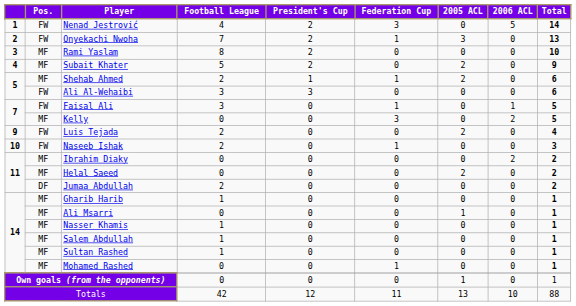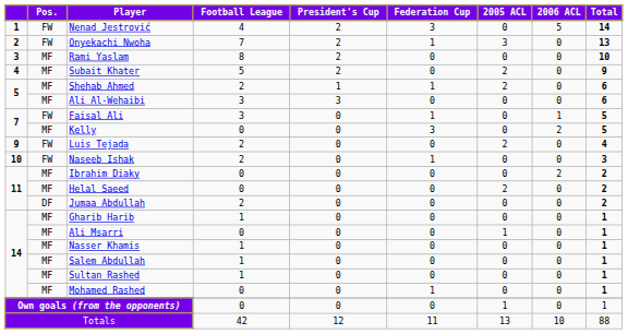Ali Al-Wehaibi | Pos.: FW -> MF
